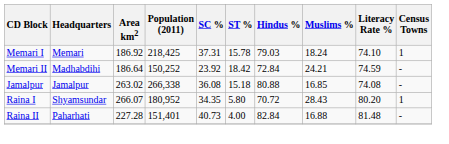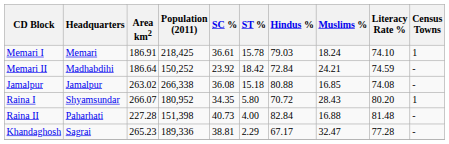Memari I | Area km2: 186.92 -> 186.91
Memari I | SC %: 37.31 -> 36.61
Raina II | Population (2011): 151,401 -> 151,398
+ row: Khandaghosh | Sagrai | 265.23 | 189,336 | 38.81 | 2.29 | 67.17 | 32.47 | 77.28 | -
